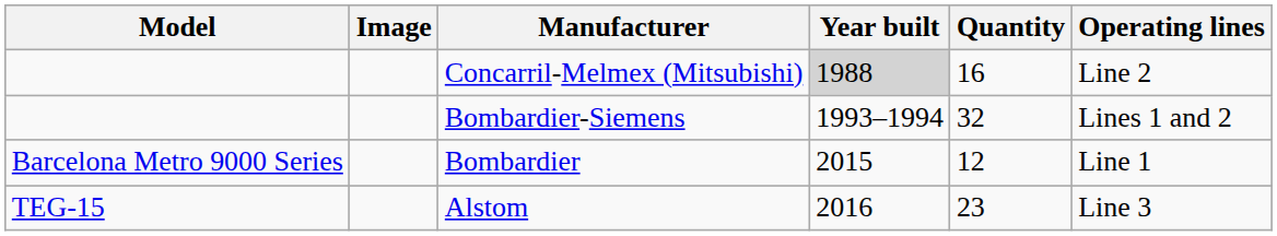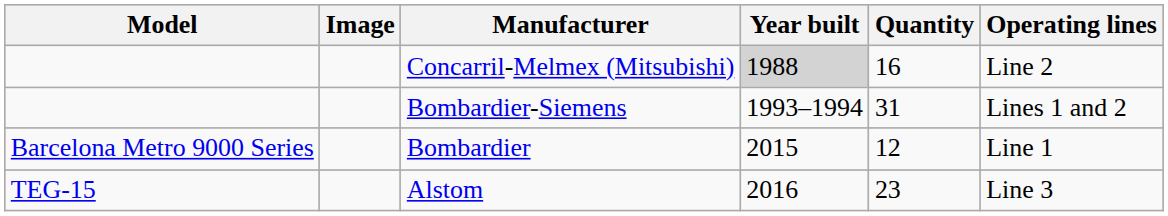Bombardier-Siemens | Quantity: 32 -> 31
